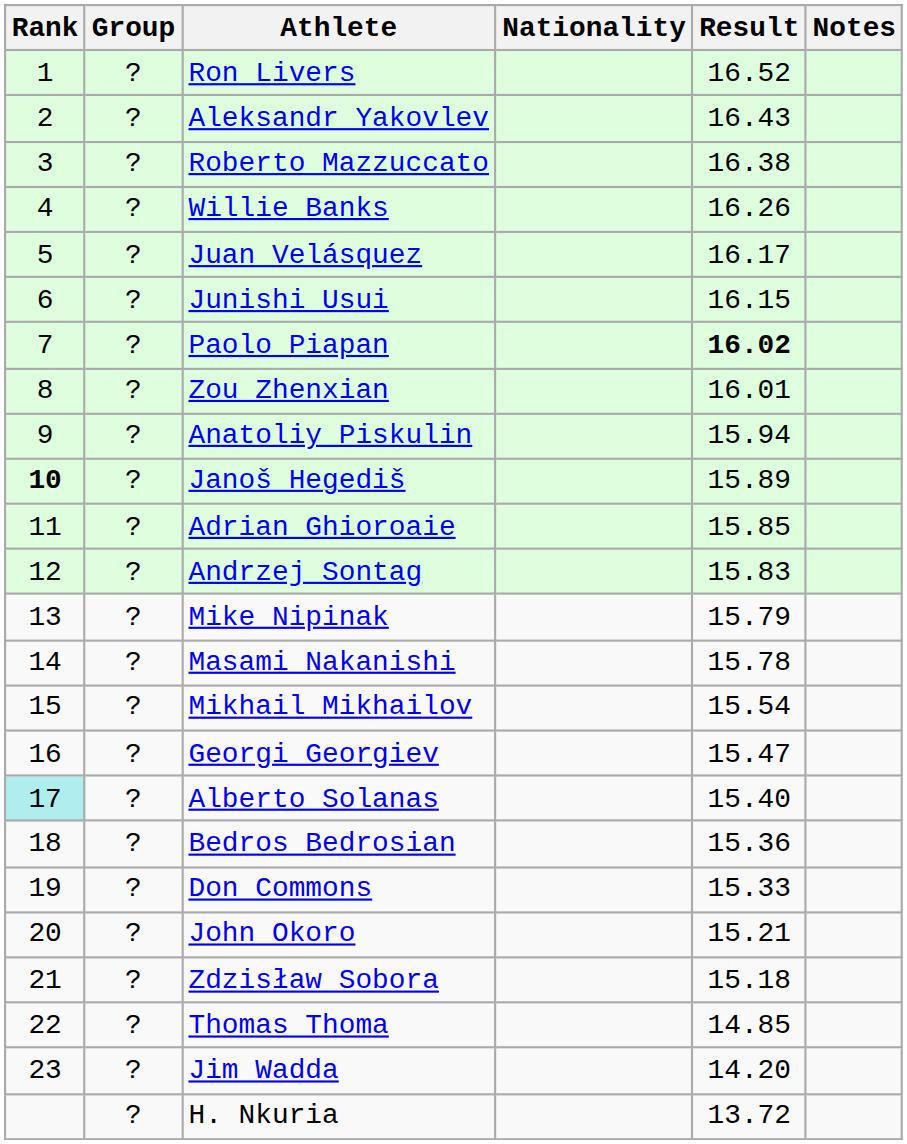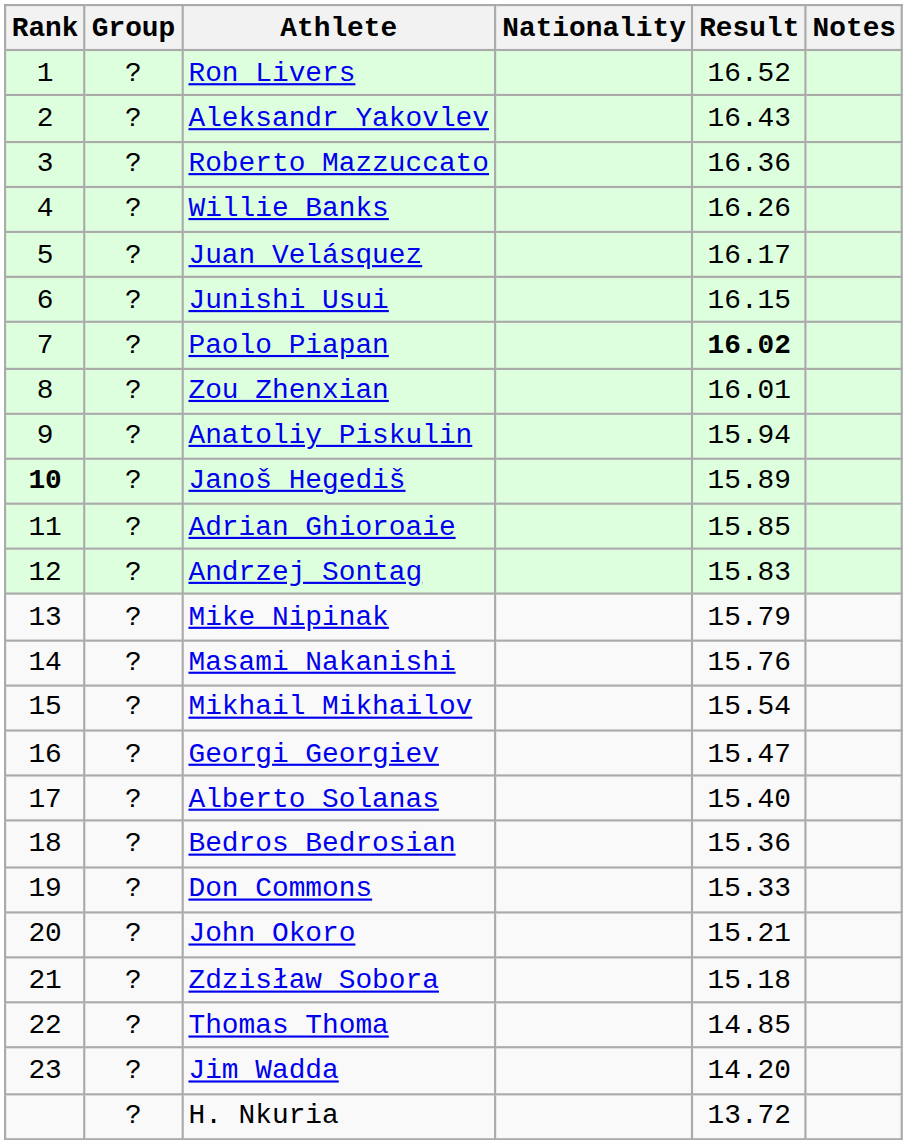Roberto Mazzuccato | Result: 16.38 -> 16.36
Masami Nakanishi | Result: 15.78 -> 15.76
Alberto Solanas | Rank: paleturquoise background -> no background
